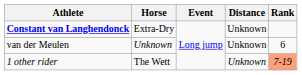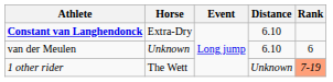Constant van Langhendonck | Distance: Unknown -> 6.10
van der Meulen | Distance: Unknown -> 6.10
